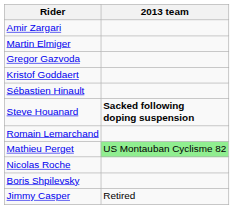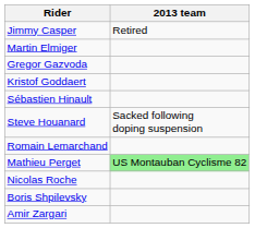rows swapped: Jimmy Casper <-> Amir Zargari
Steve Houanard | 2013 team: bold -> normal
